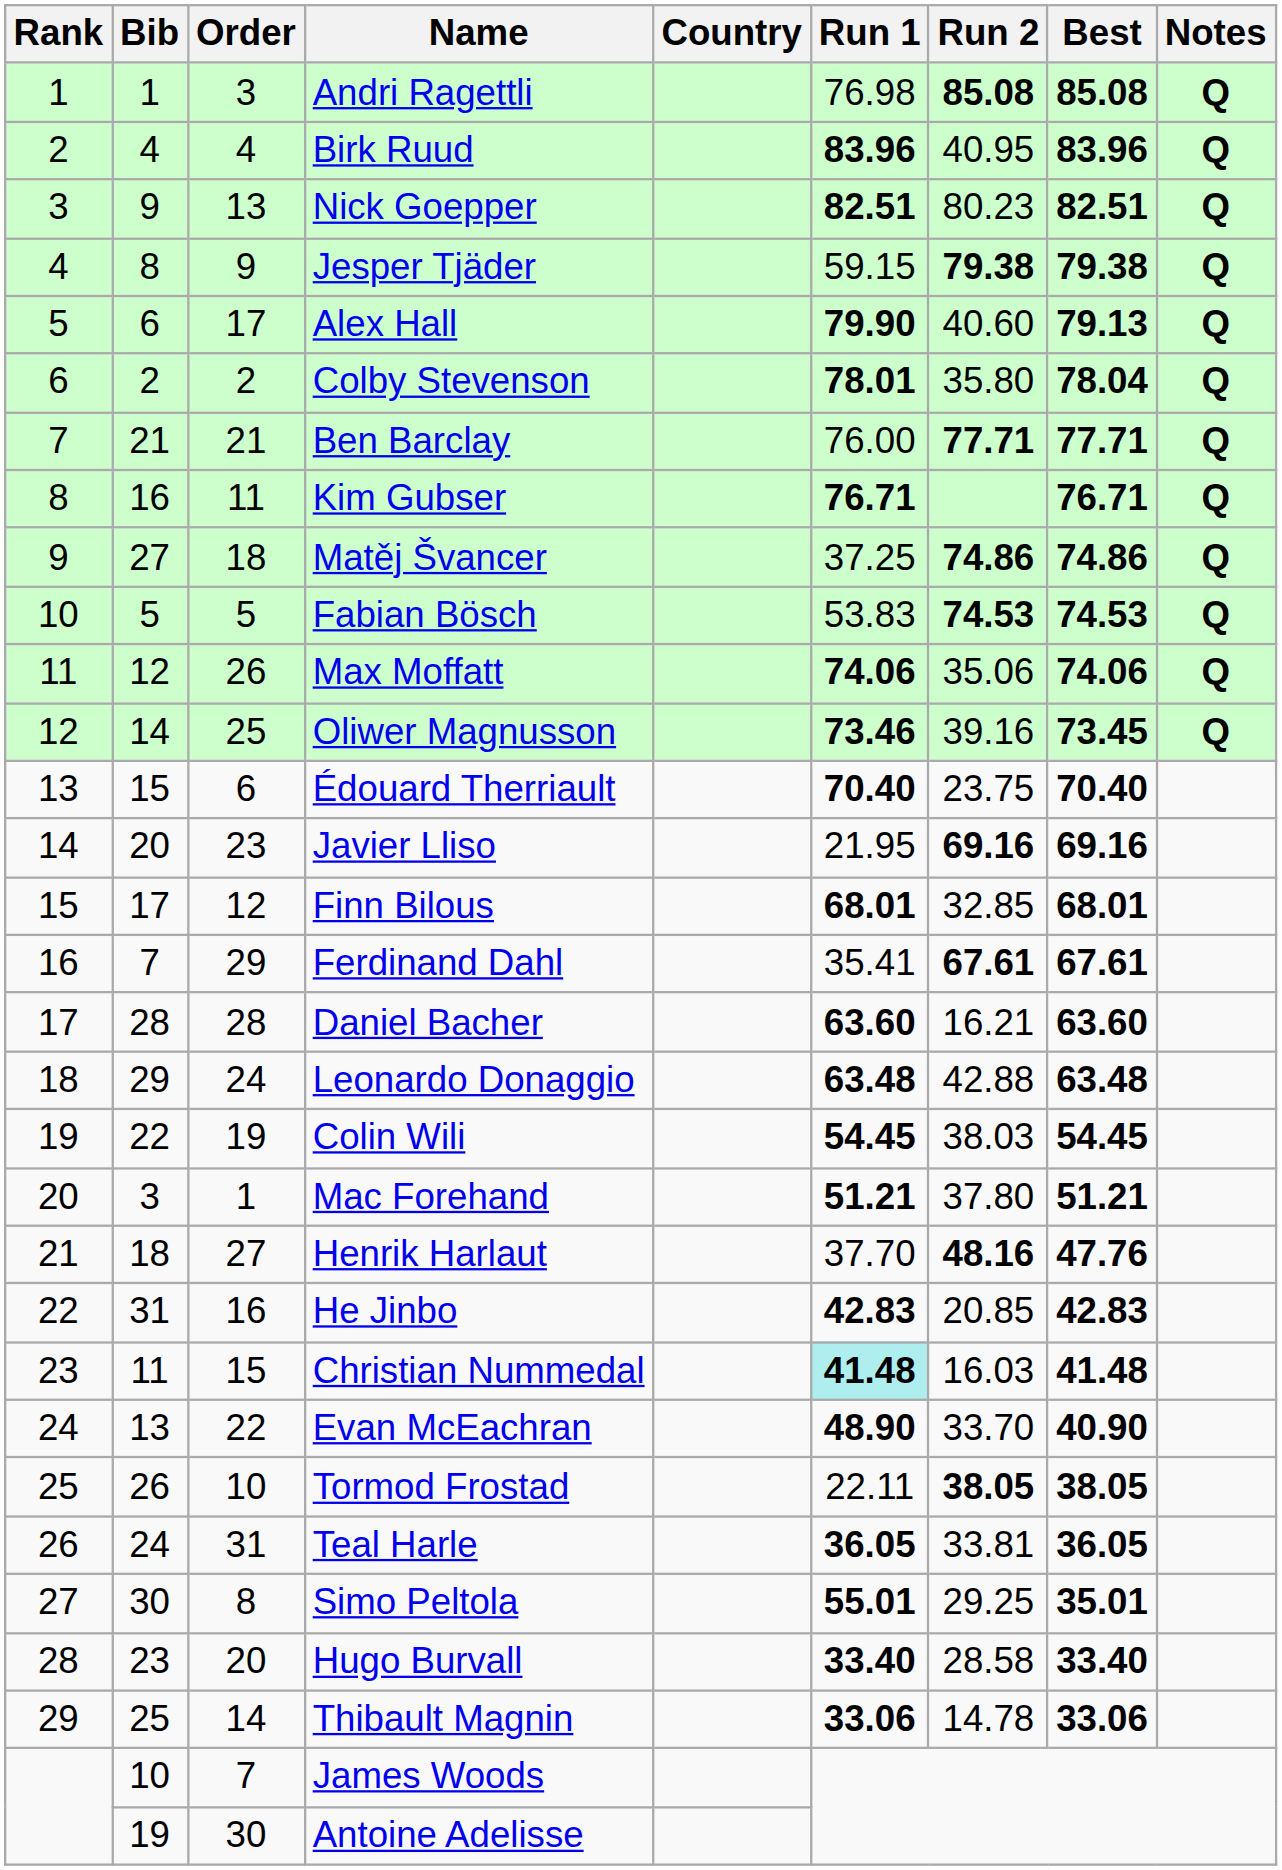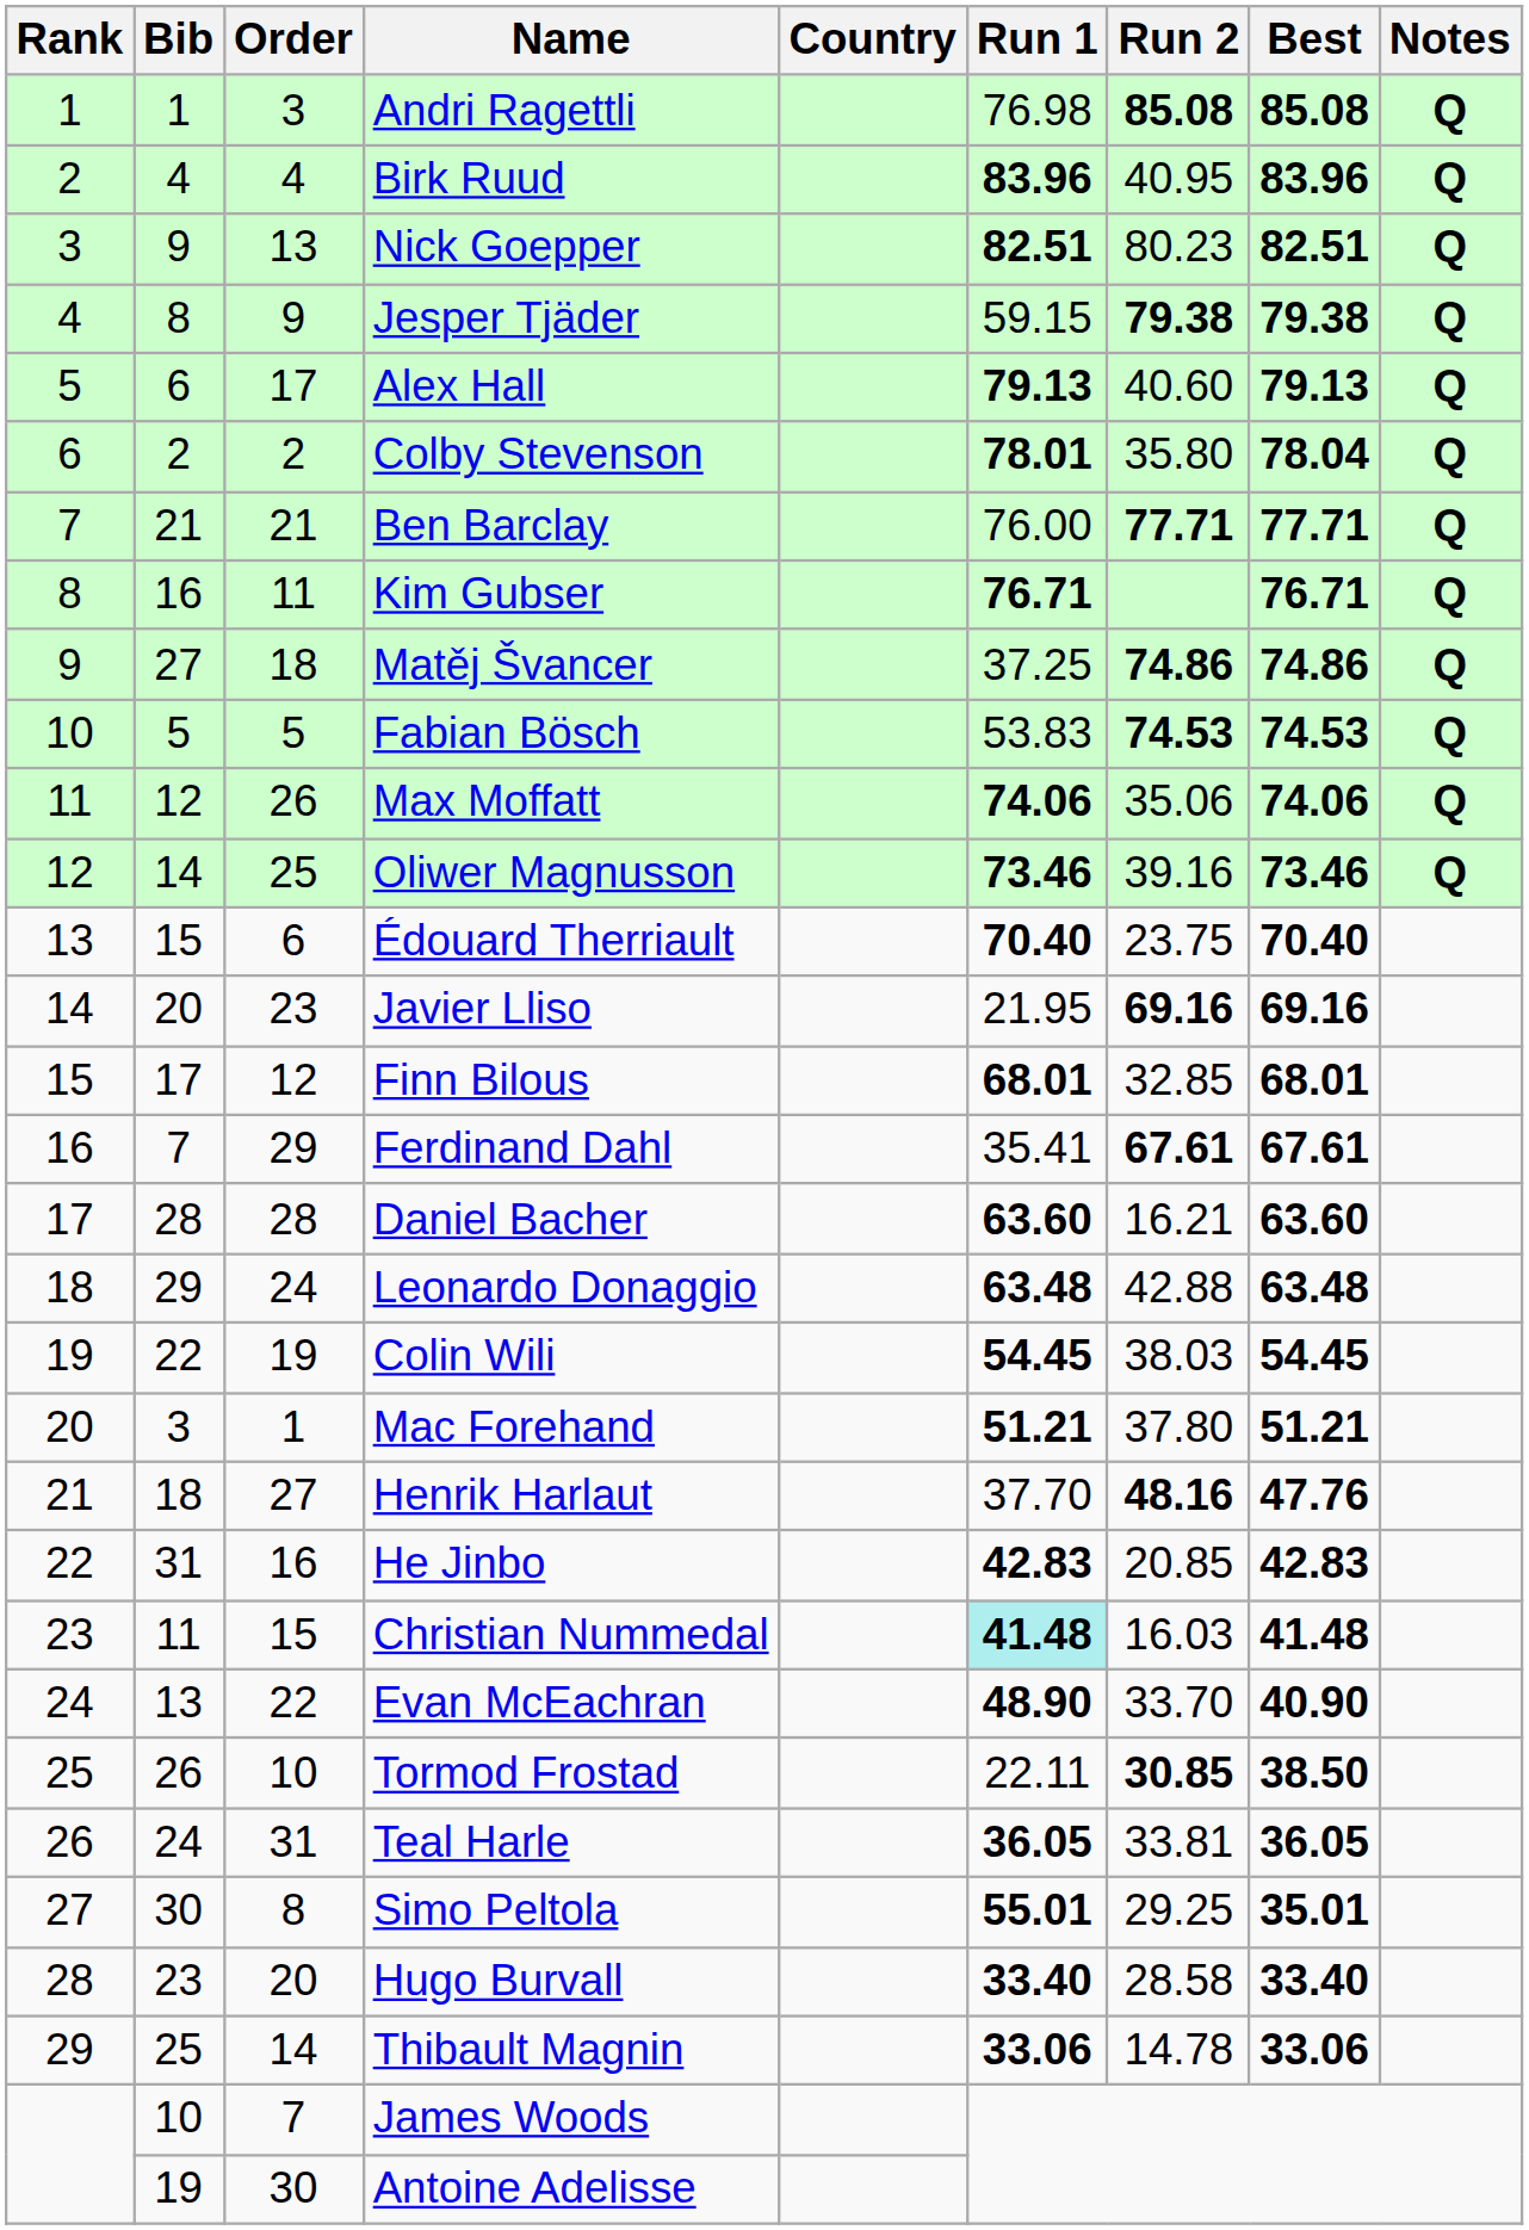Alex Hall | Run 1: 79.90 -> 79.13
Oliwer Magnusson | Best: 73.45 -> 73.46
Tormod Frostad | Run 2: 38.05 -> 30.85
Tormod Frostad | Best: 38.05 -> 38.50
